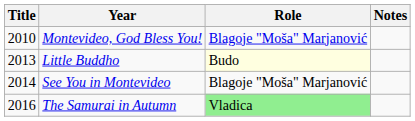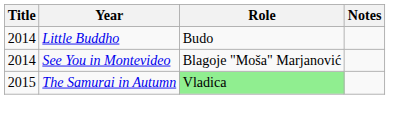- row: 2010 | Montevideo, God Bless You! | Blagoje "Moša" Marjanović
Little Buddho | Title: 2013 -> 2014
Little Buddho | Role: lightyellow background -> no background
The Samurai in Autumn | Title: 2016 -> 2015
